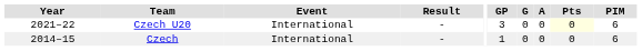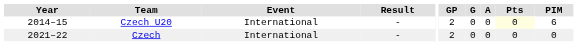Czech U20 | Year: 2021–22 -> 2014–15
Czech U20 | GP: 3 -> 2
Czech | Year: 2014–15 -> 2021–22
Czech | GP: 1 -> 2
Czech | PIM: 6 -> 0
